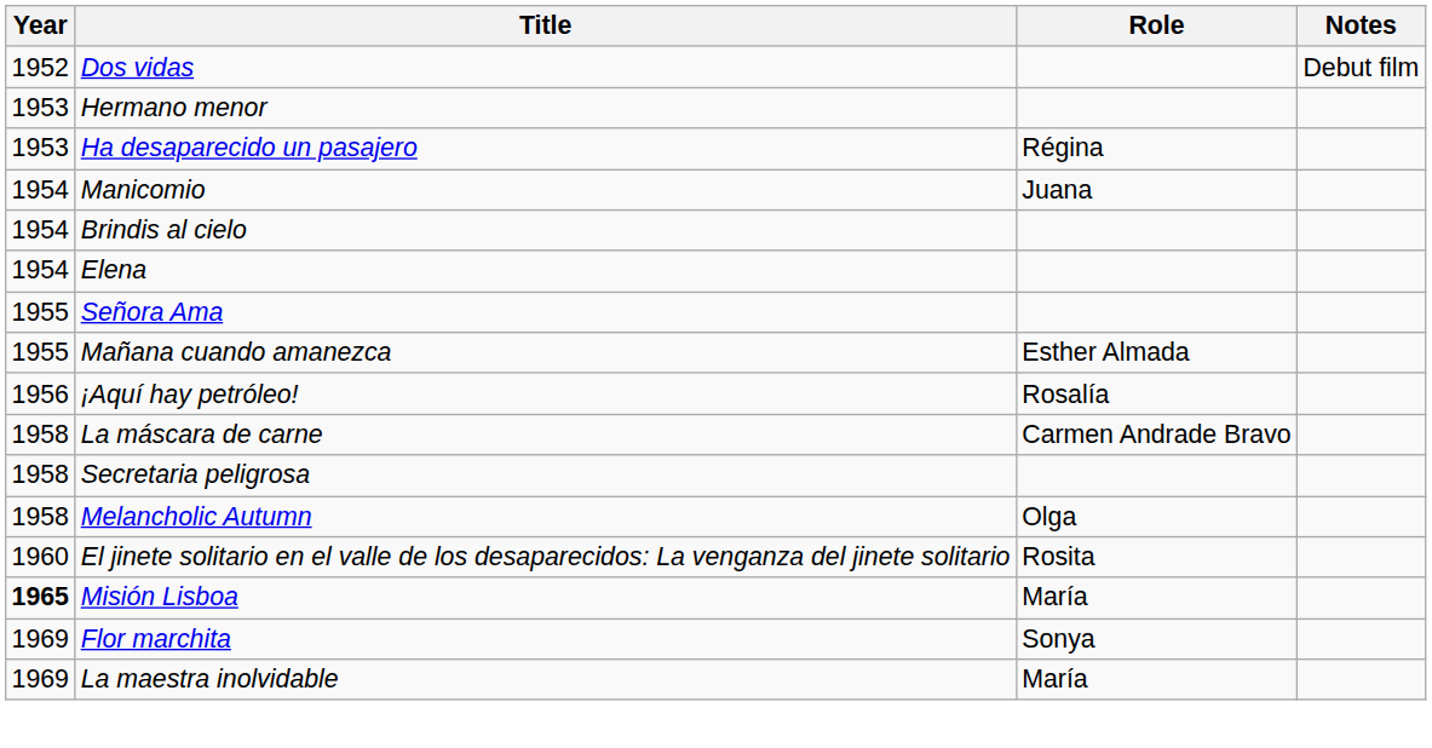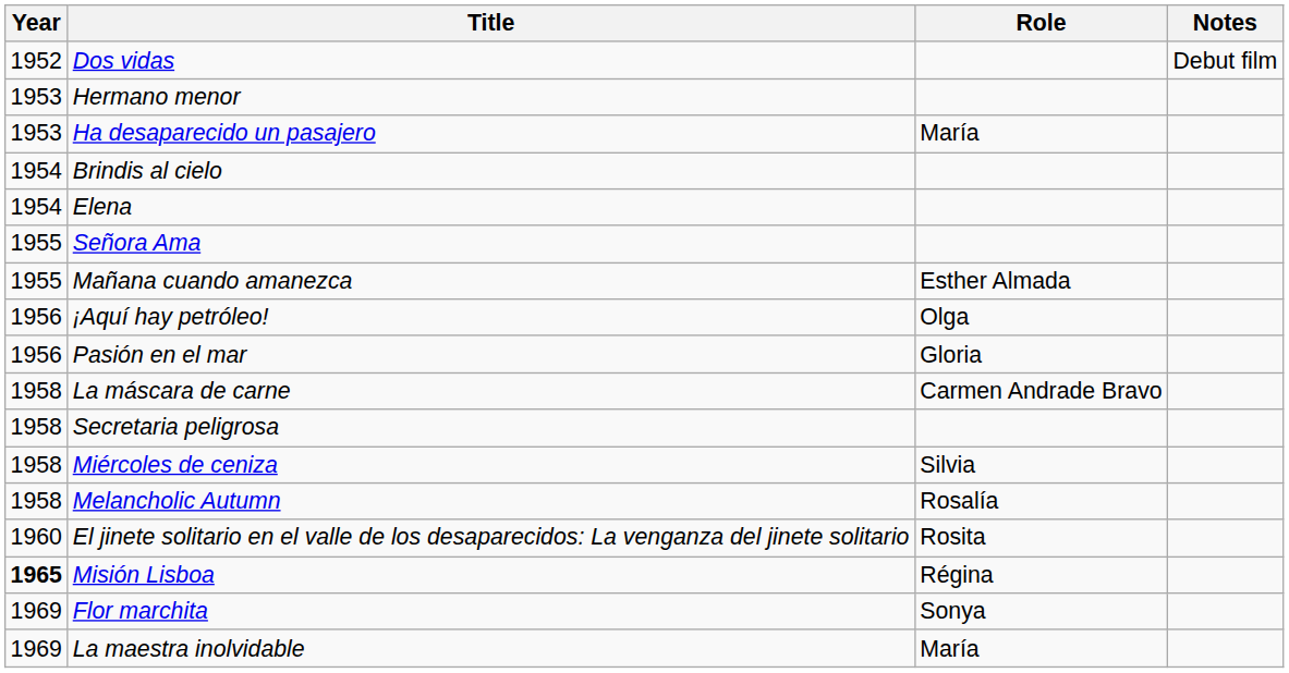Ha desaparecido un pasajero | Role: Régina -> María
- row: 1954 | Manicomio | Juana
¡Aquí hay petróleo! | Role: Rosalía -> Olga
+ row: 1956 | Pasión en el mar | Gloria
+ row: 1958 | Miércoles de ceniza | Silvia
Melancholic Autumn | Role: Olga -> Rosalía
Misión Lisboa | Role: María -> Régina
